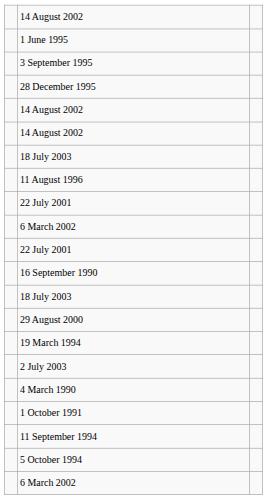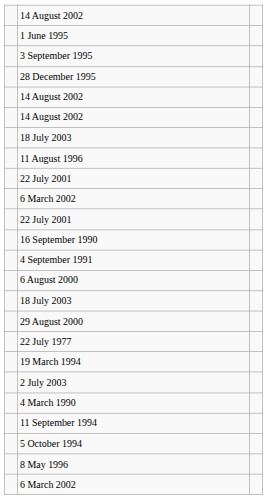+ row: 4 September 1991
+ row: 6 August 2000
+ row: 22 July 1977
- row: 1 October 1991
+ row: 8 May 1996
